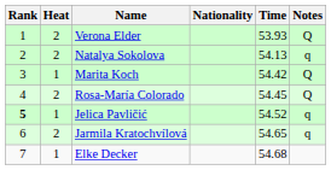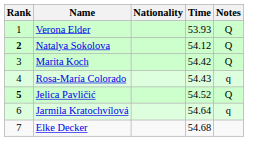- column: Heat | 2 | 2 | 1 | 2 | 1 | 2 | 1
Natalya Sokolova | Rank: normal -> bold
Natalya Sokolova | Time: 54.13 -> 54.12
Natalya Sokolova | Notes: q -> Q
Rosa-María Colorado | Time: 54.45 -> 54.43
Rosa-María Colorado | Notes: Q -> q
Jelica Pavličić | Notes: q -> Q
Jarmila Kratochvílová | Time: 54.65 -> 54.64
